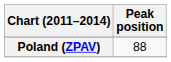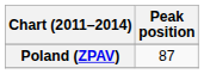Poland (ZPAV) | Peak position: 88 -> 87
